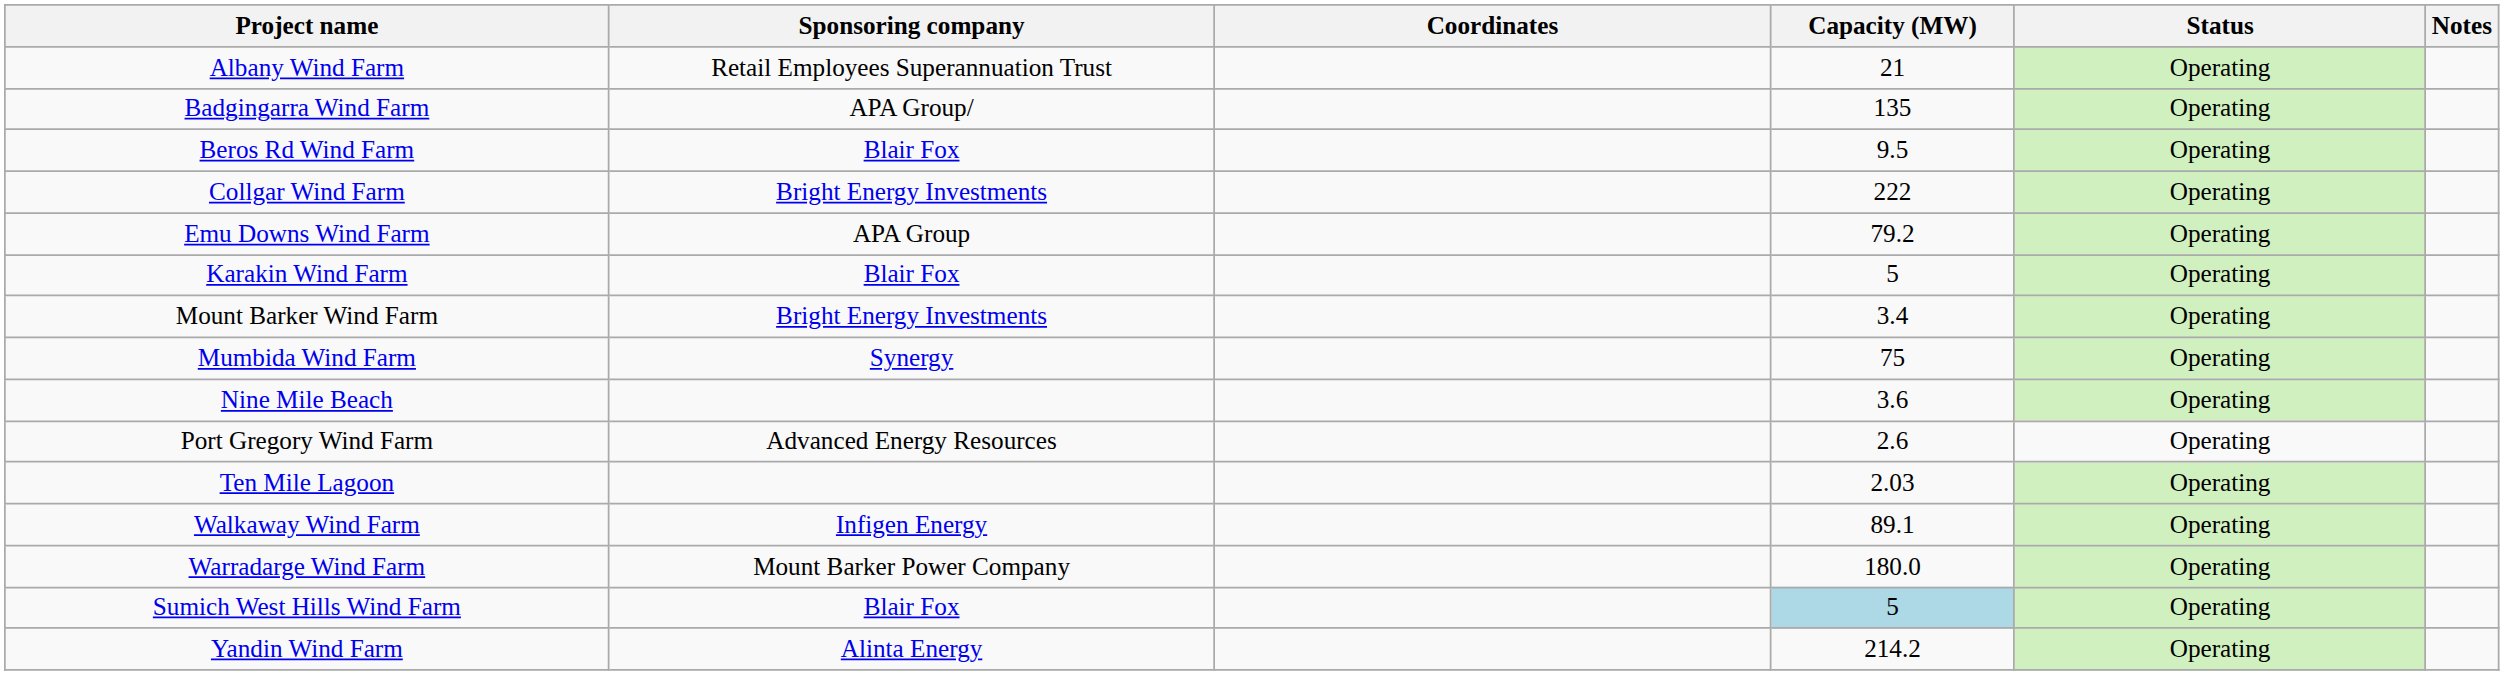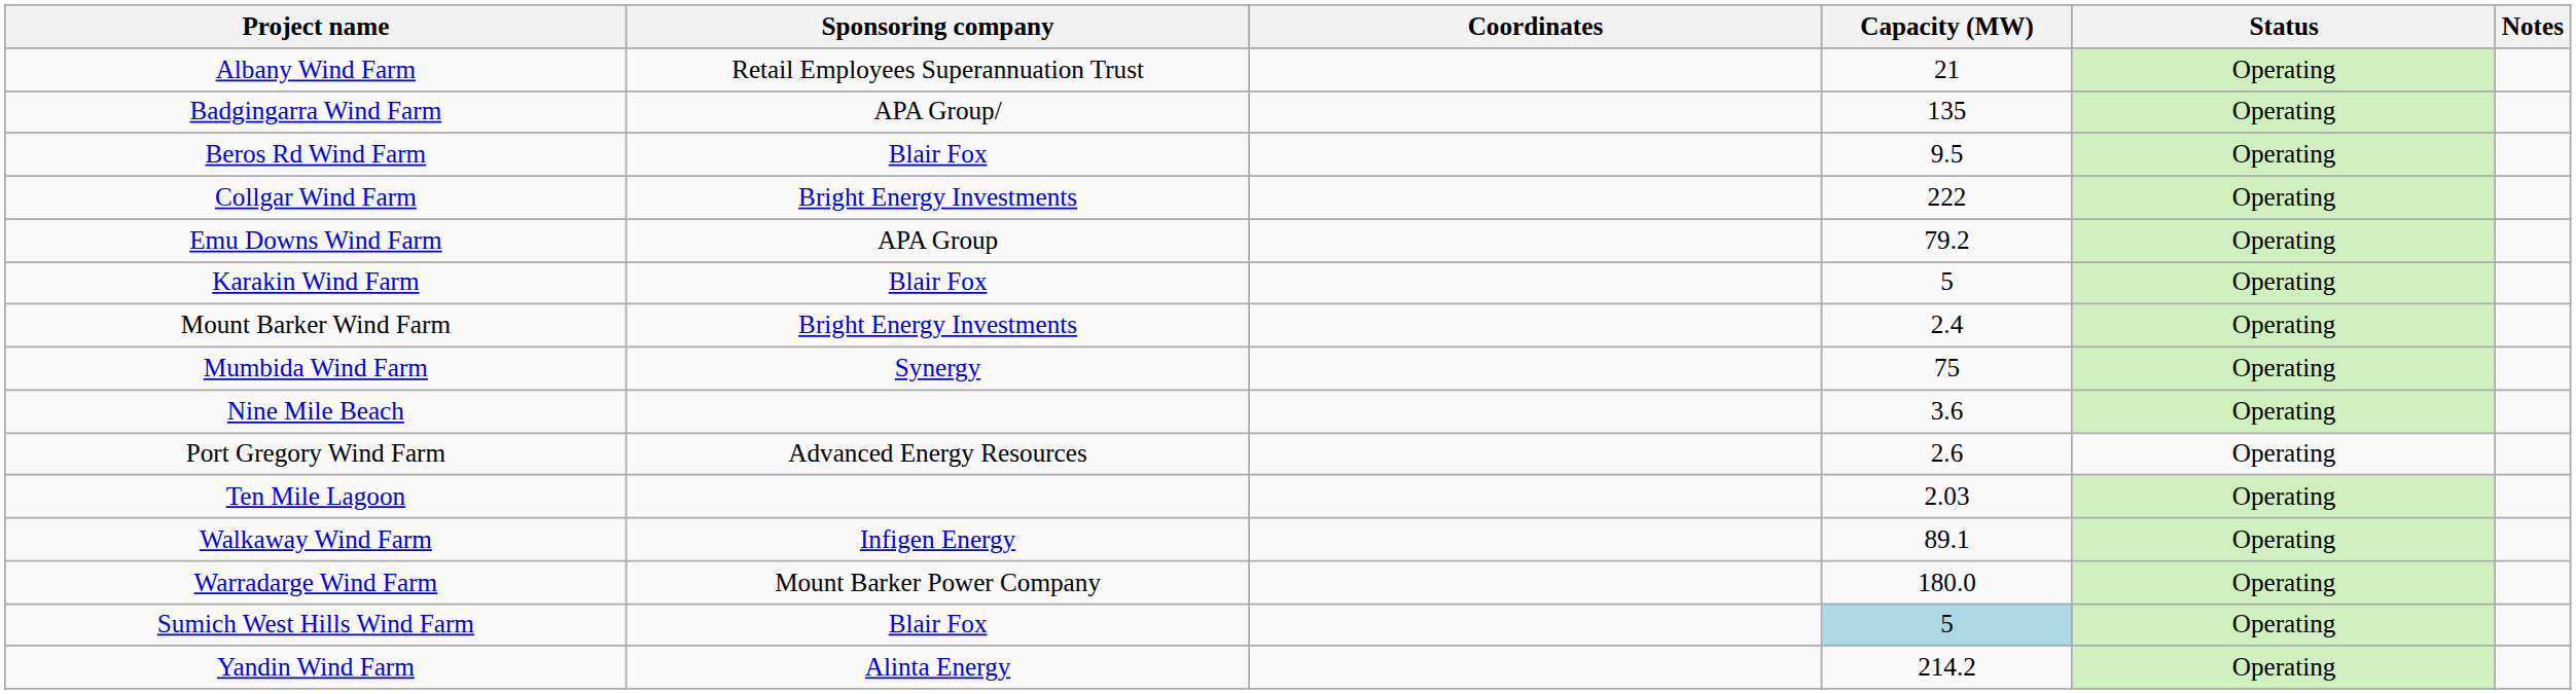Mount Barker Wind Farm | Capacity (MW): 3.4 -> 2.4
